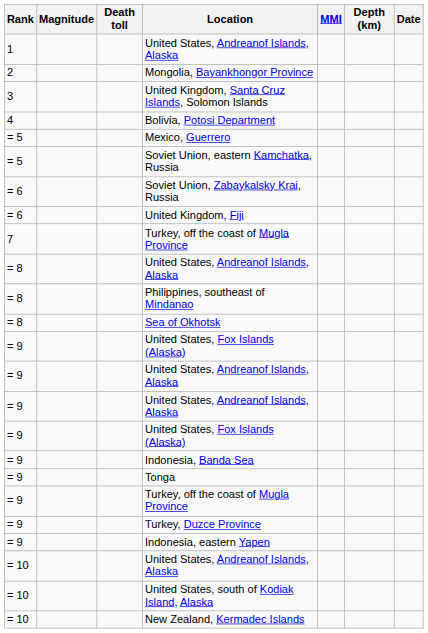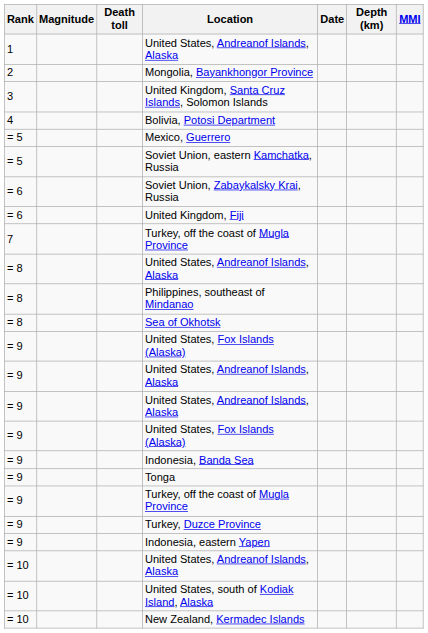columns swapped: MMI <-> Date
